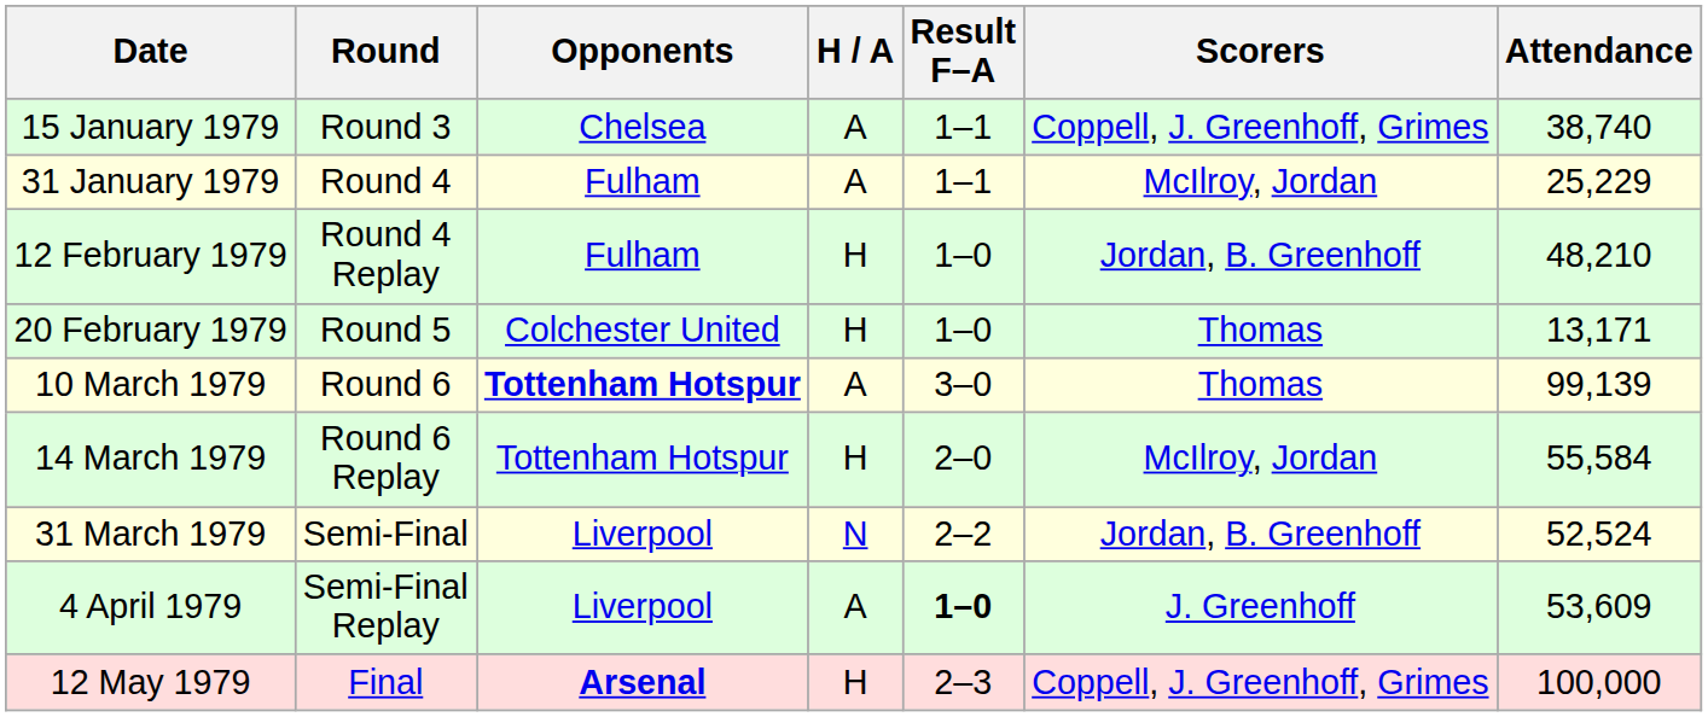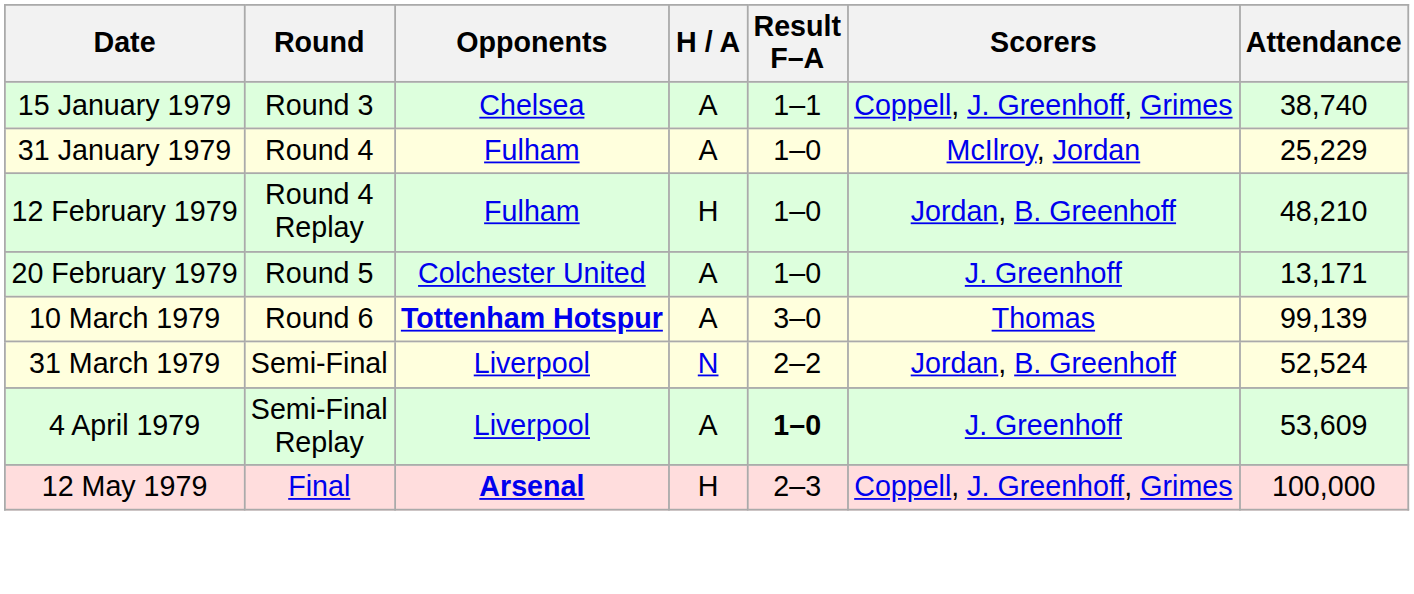31 January 1979 | Result F–A: 1–1 -> 1–0
20 February 1979 | H / A: H -> A
20 February 1979 | Scorers: Thomas -> J. Greenhoff
- row: 14 March 1979 | Round 6 Replay | Tottenham Hotspur | H | 2–0 | McIlroy, Jordan | 55,584
